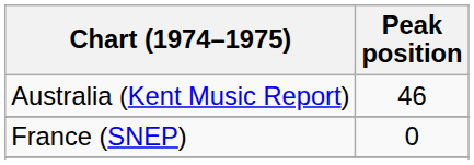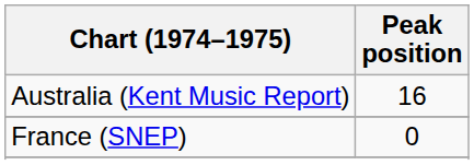Australia (Kent Music Report) | Peak position: 46 -> 16
